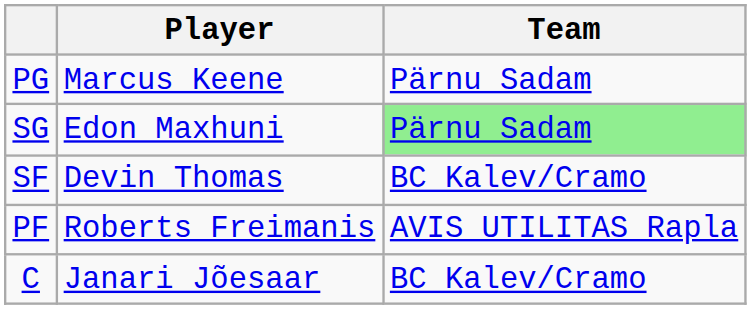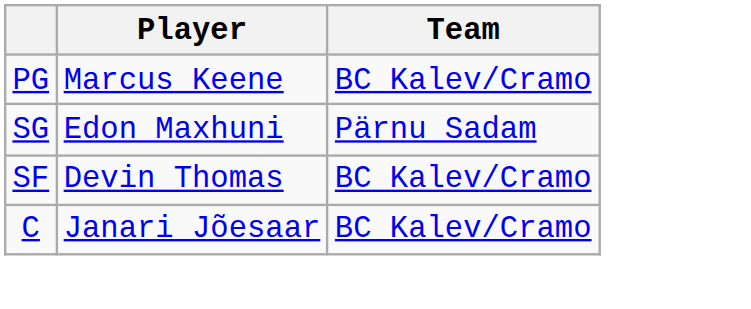PG | Team: Pärnu Sadam -> BC Kalev/Cramo
SG | Team: lightgreen background -> no background
- row: PF | Roberts Freimanis | AVIS UTILITAS Rapla
